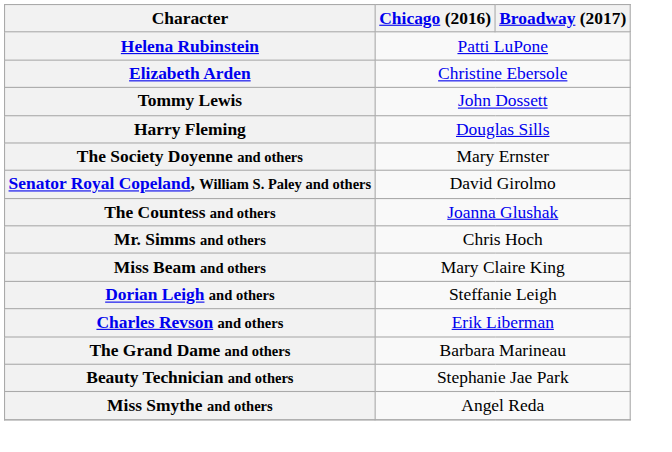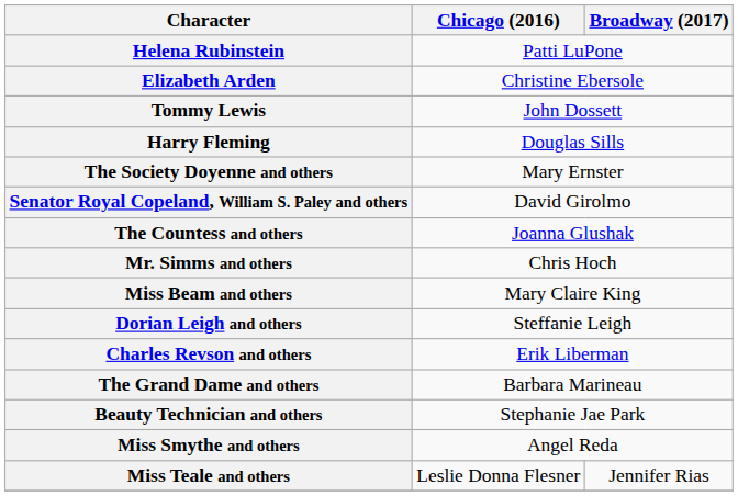+ row: Miss Teale and others | Leslie Donna Flesner | Jennifer Rias
